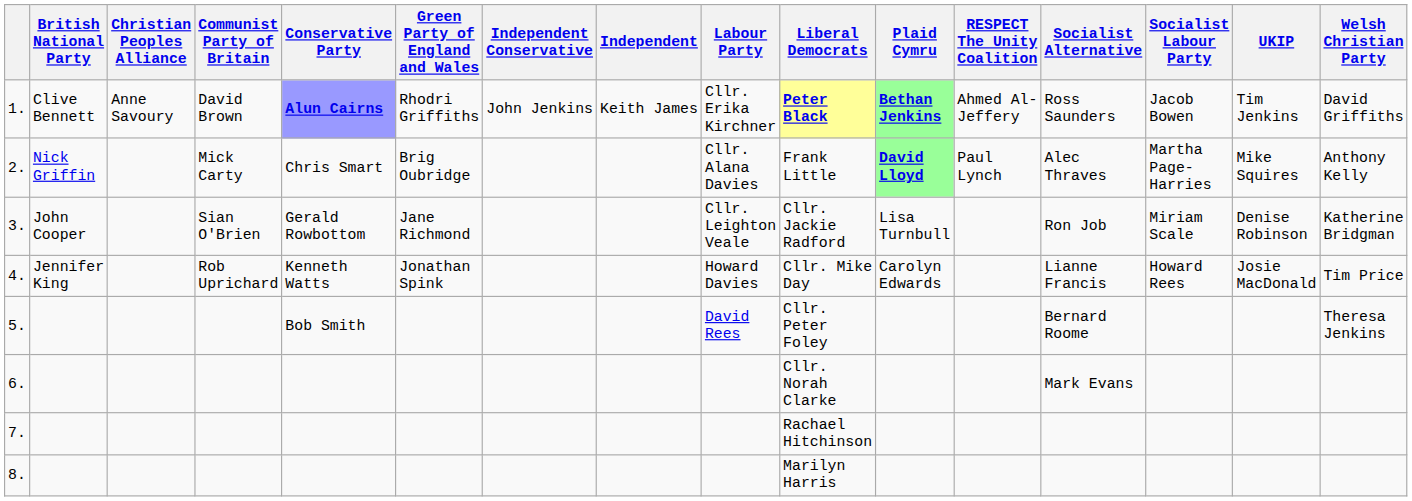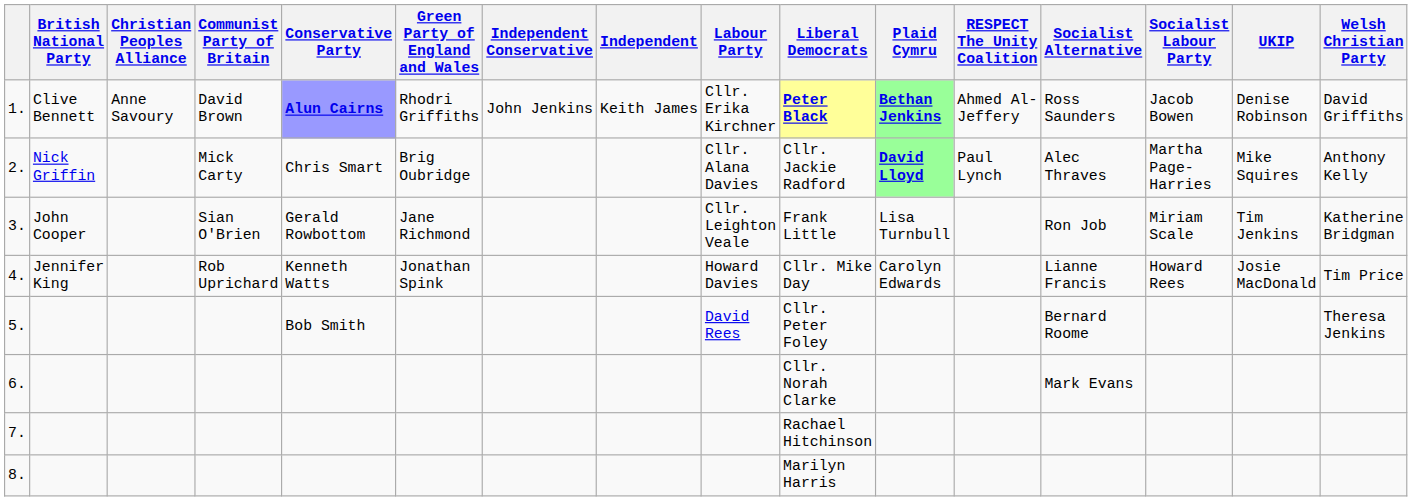1. | UKIP: Tim Jenkins -> Denise Robinson
2. | Liberal Democrats: Frank Little -> Cllr. Jackie Radford
3. | Liberal Democrats: Cllr. Jackie Radford -> Frank Little
3. | UKIP: Denise Robinson -> Tim Jenkins
